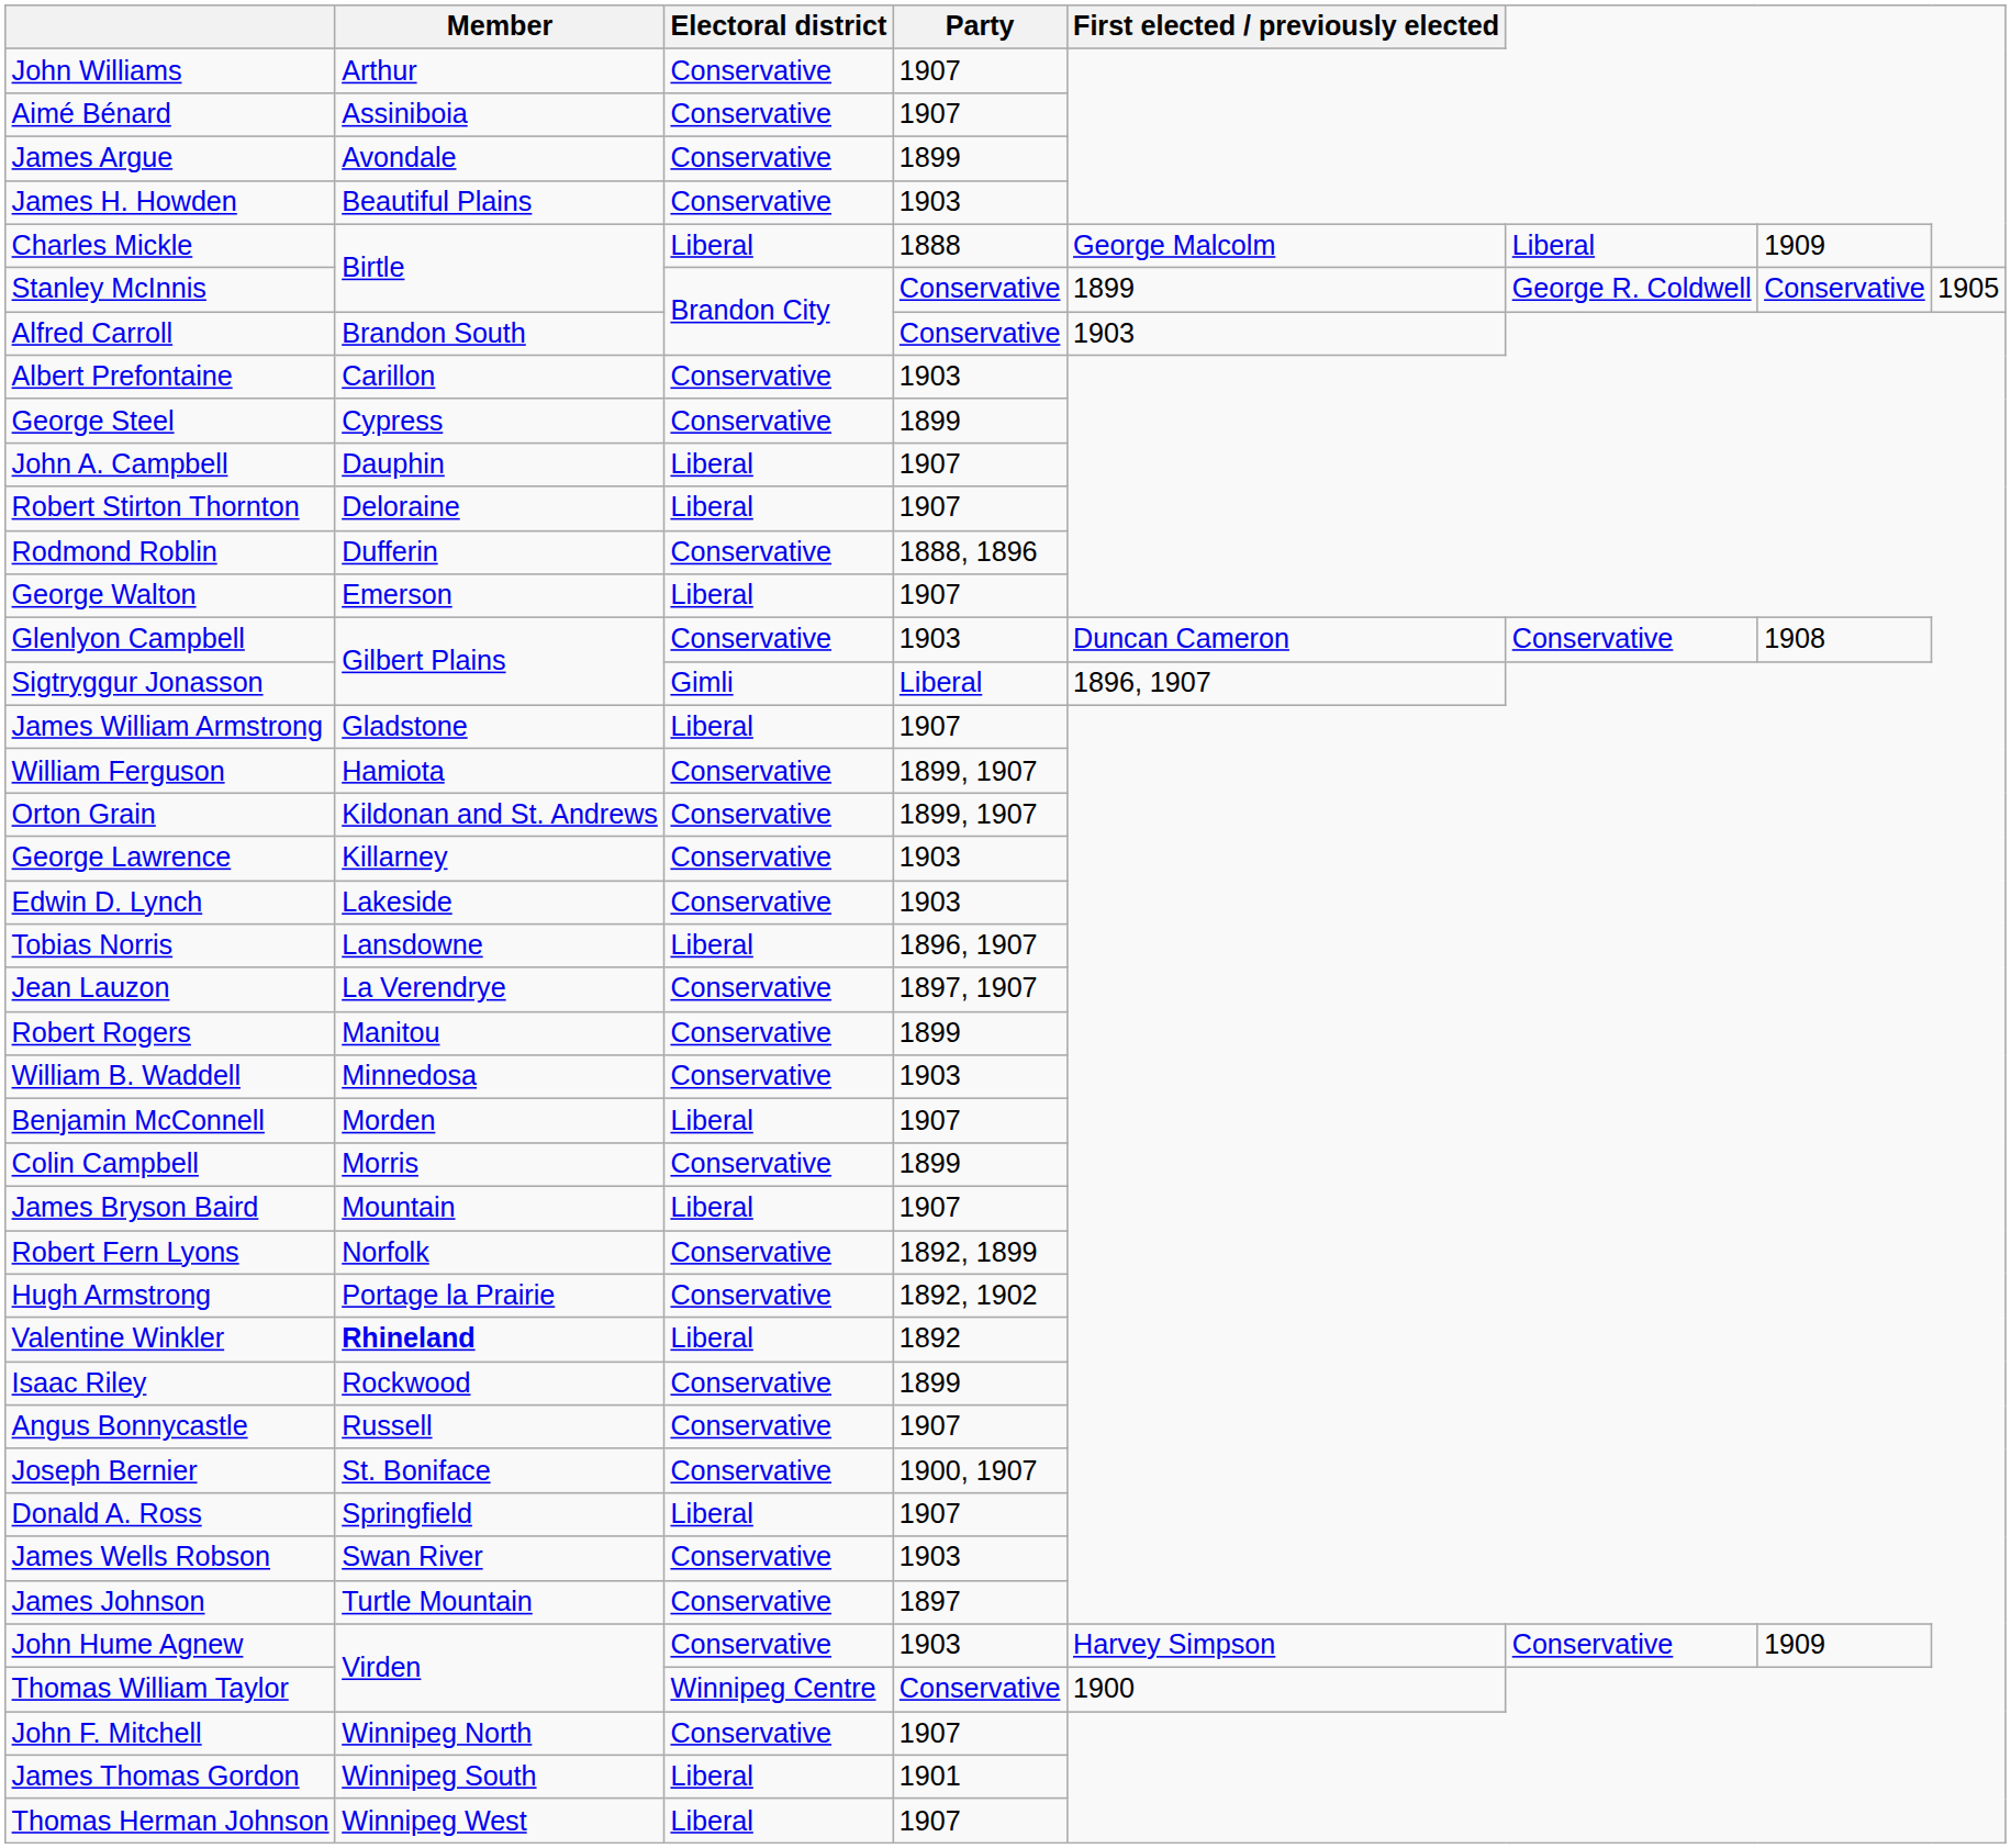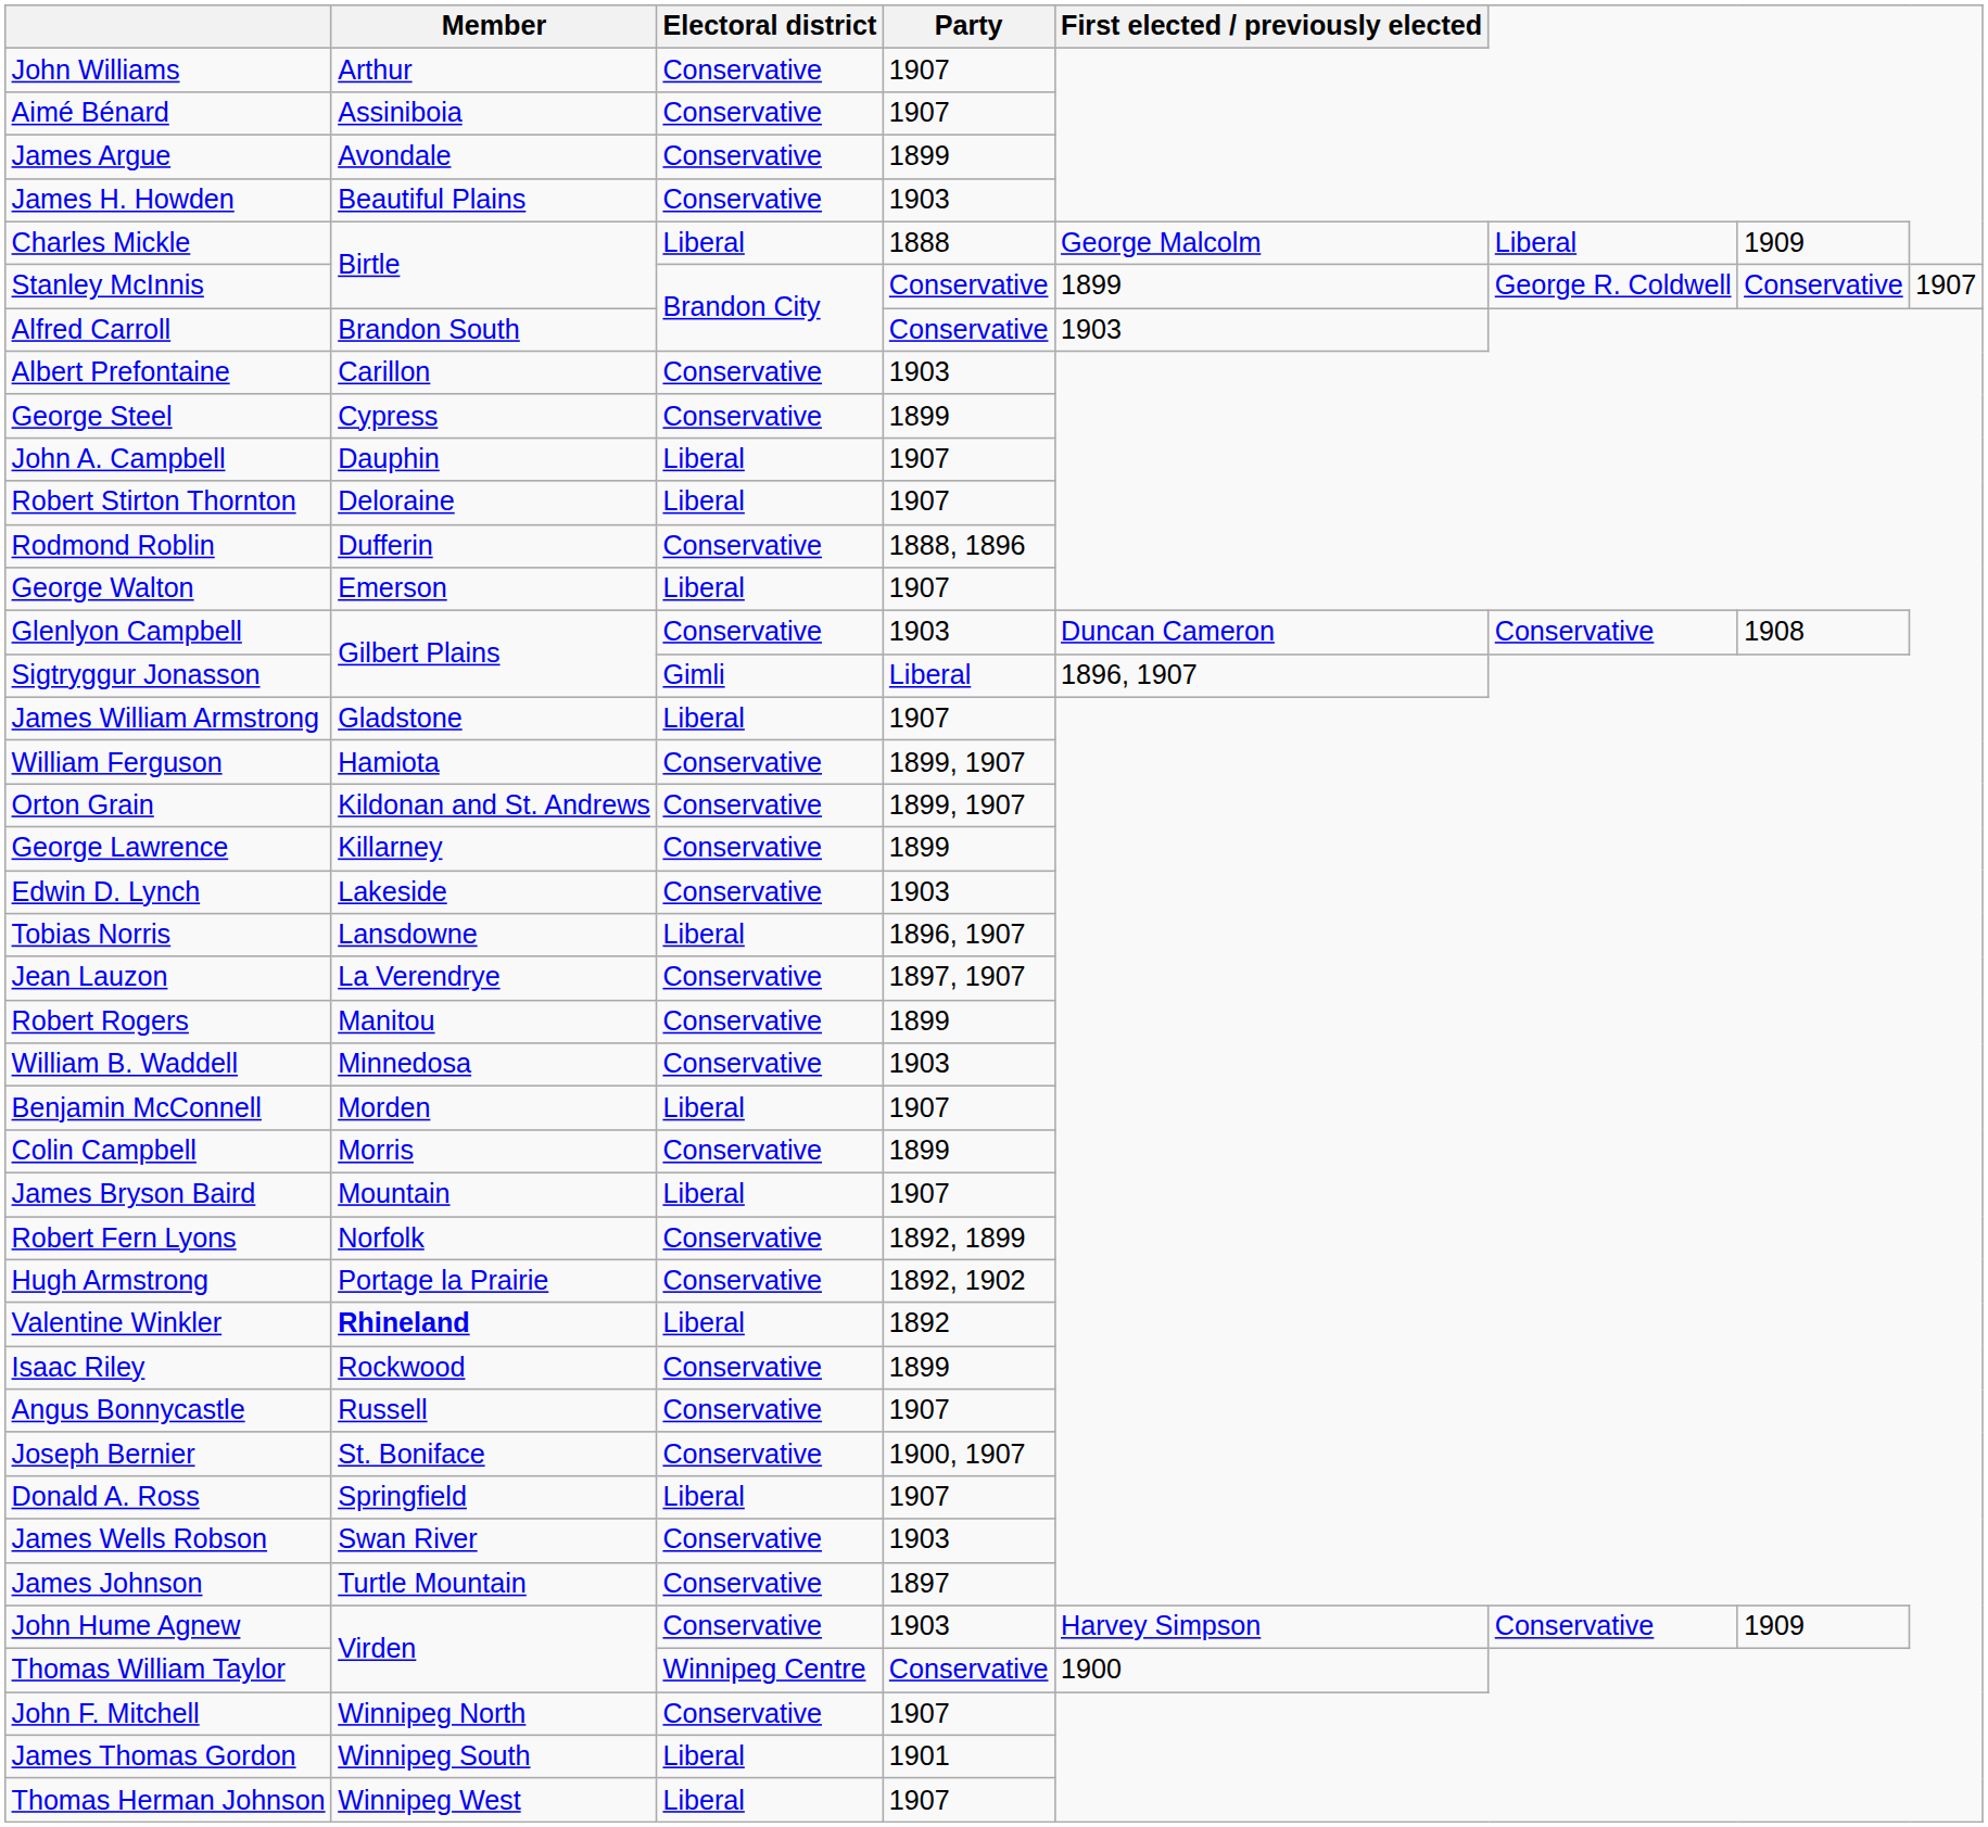Stanley McInnis | column 8: 1905 -> 1907
George Lawrence | Party: 1903 -> 1899
